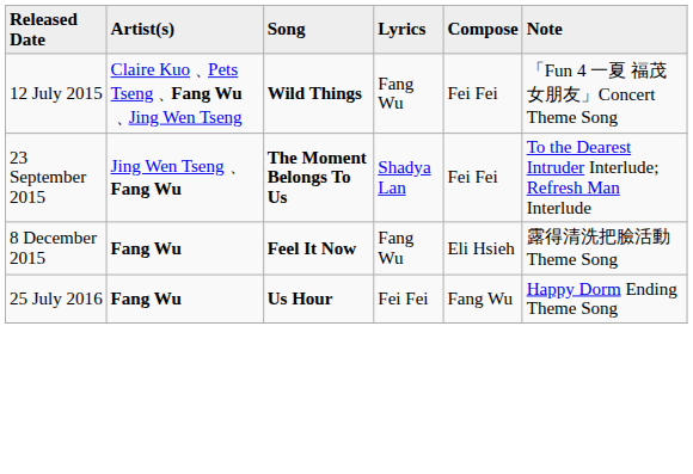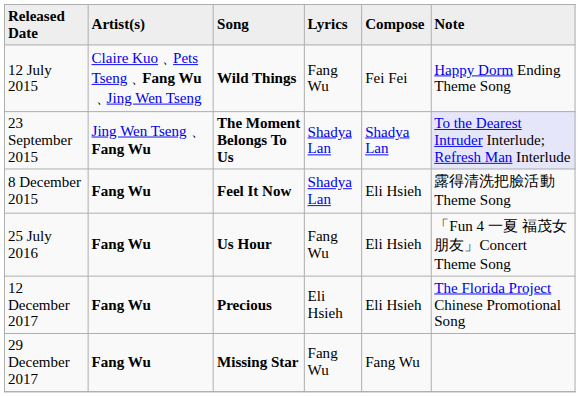12 July 2015 | column 6: 「Fun 4 一夏 福茂女朋友」Concert Theme Song -> Happy Dorm Ending Theme Song
23 September 2015 | column 5: Fei Fei -> Shadya Lan
23 September 2015 | column 6: no background -> lavender background
8 December 2015 | column 4: Fang Wu -> Shadya Lan
25 July 2016 | column 4: Fei Fei -> Fang Wu
25 July 2016 | column 5: Fang Wu -> Eli Hsieh
25 July 2016 | column 6: Happy Dorm Ending Theme Song -> 「Fun 4 一夏 福茂女朋友」Concert Theme Song
+ row: 12 December 2017 | Fang Wu | Precious | Eli Hsieh | Eli Hsieh | The Florida Project Chinese Promotional Song
+ row: 29 December 2017 | Fang Wu | Missing Star | Fang Wu | Fang Wu
